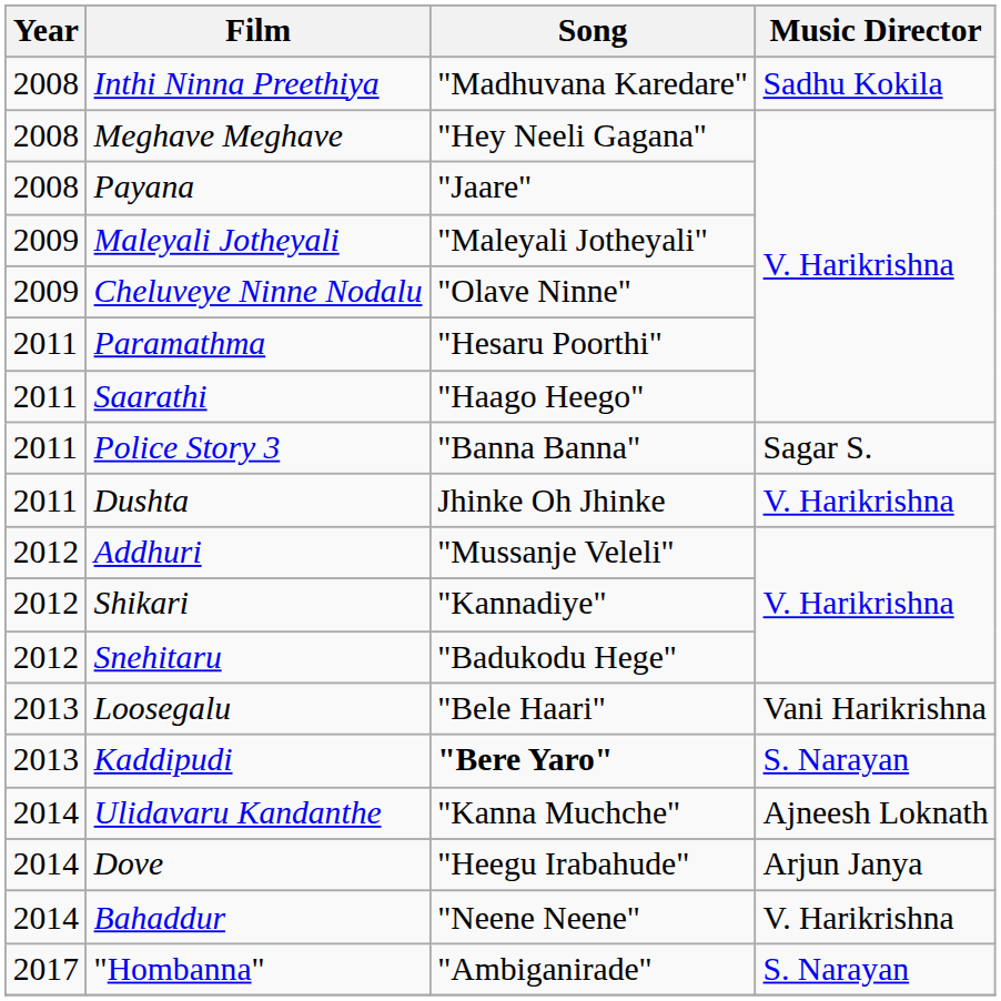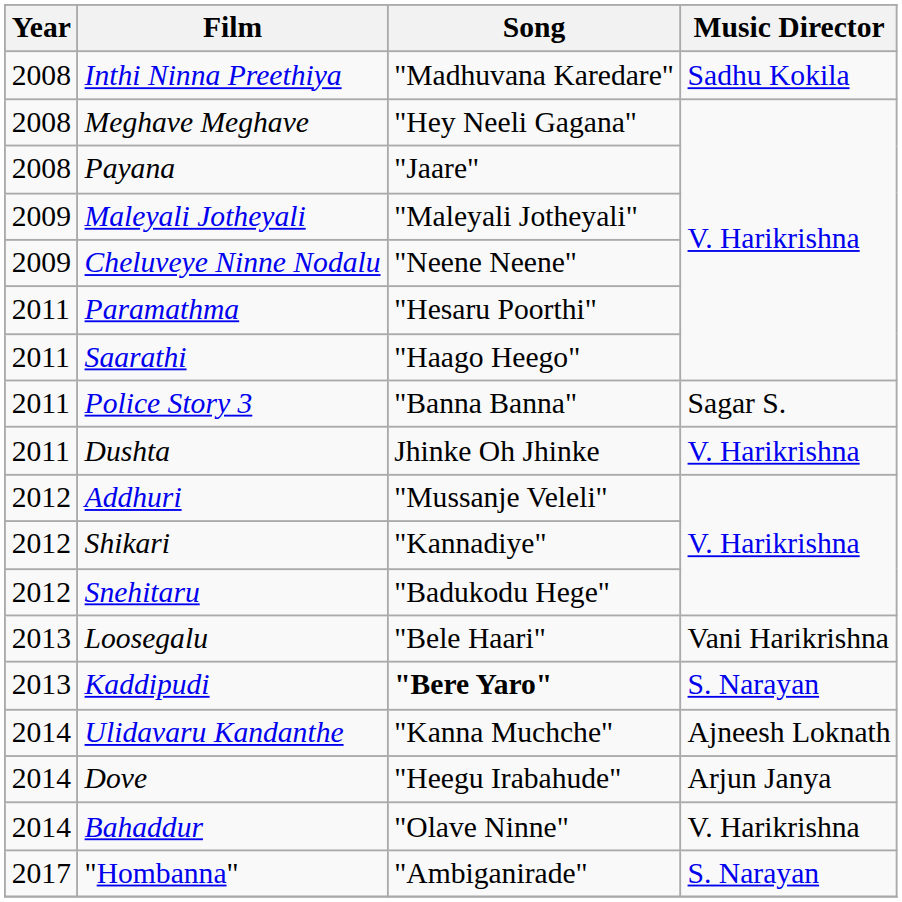Cheluveye Ninne Nodalu | Song: "Olave Ninne" -> "Neene Neene"
Bahaddur | Song: "Neene Neene" -> "Olave Ninne"
